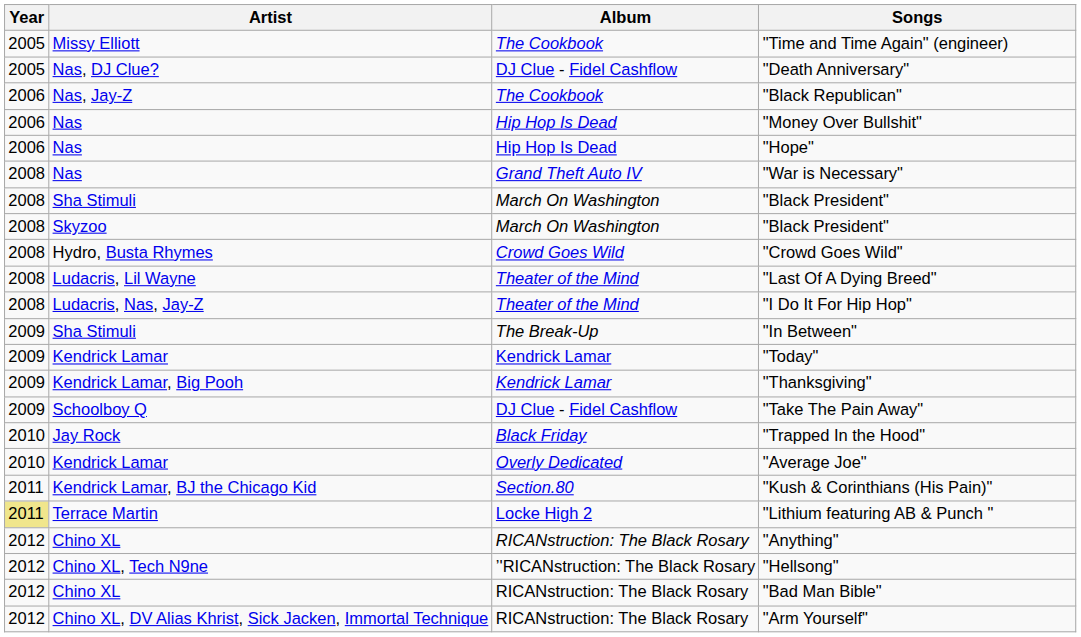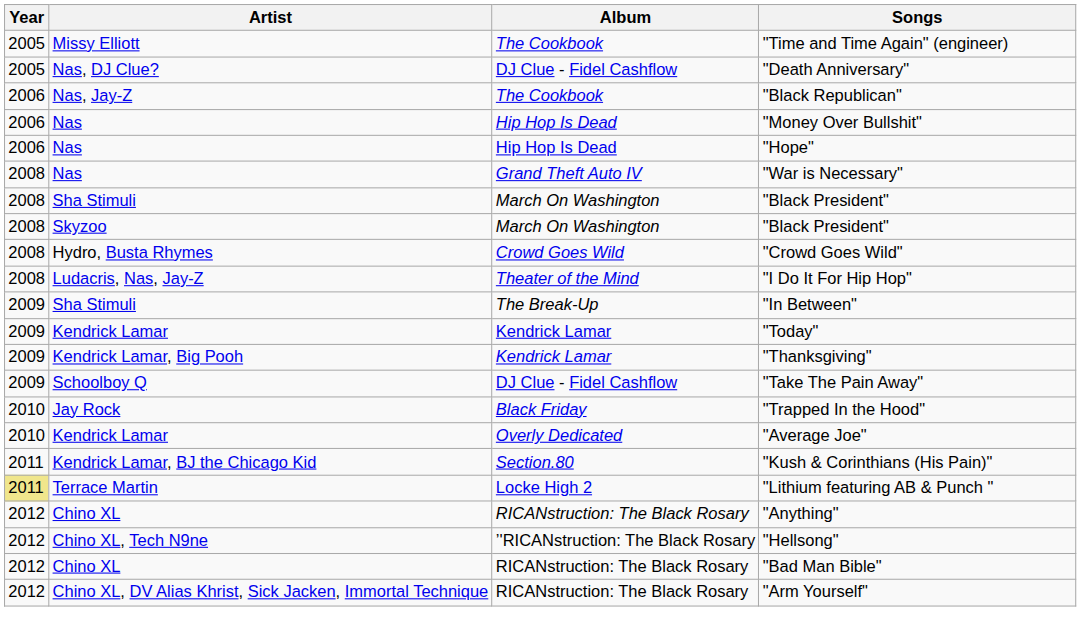- row: 2008 | Ludacris, Lil Wayne | Theater of the Mind | "Last Of A Dying Breed"
